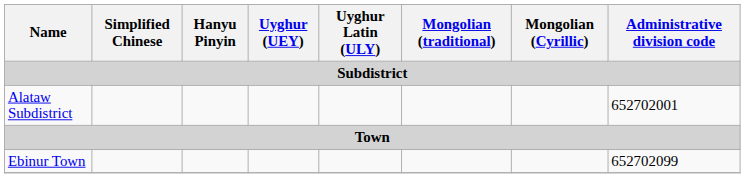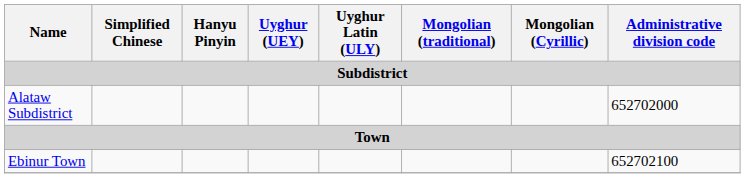Alataw Subdistrict | Administrative division code: 652702001 -> 652702000
Ebinur Town | Administrative division code: 652702099 -> 652702100
